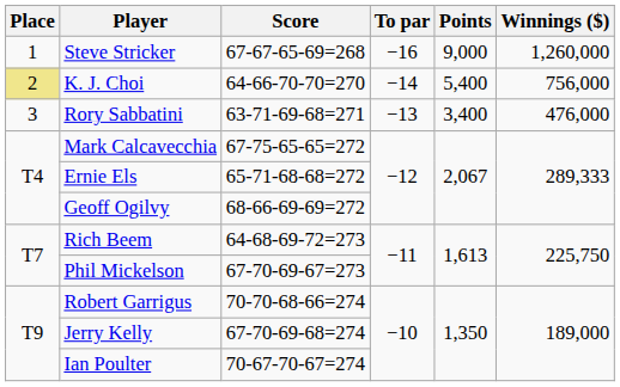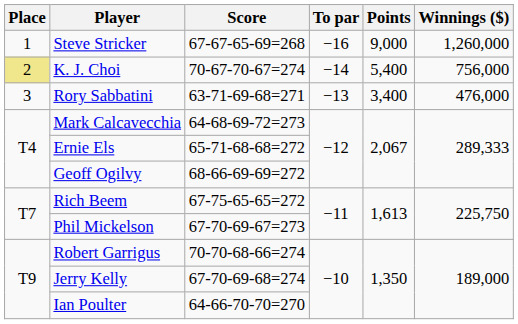K. J. Choi | Score: 64-66-70-70=270 -> 70-67-70-67=274
Mark Calcavecchia | Score: 67-75-65-65=272 -> 64-68-69-72=273
Rich Beem | Score: 64-68-69-72=273 -> 67-75-65-65=272
Ian Poulter | Score: 70-67-70-67=274 -> 64-66-70-70=270
